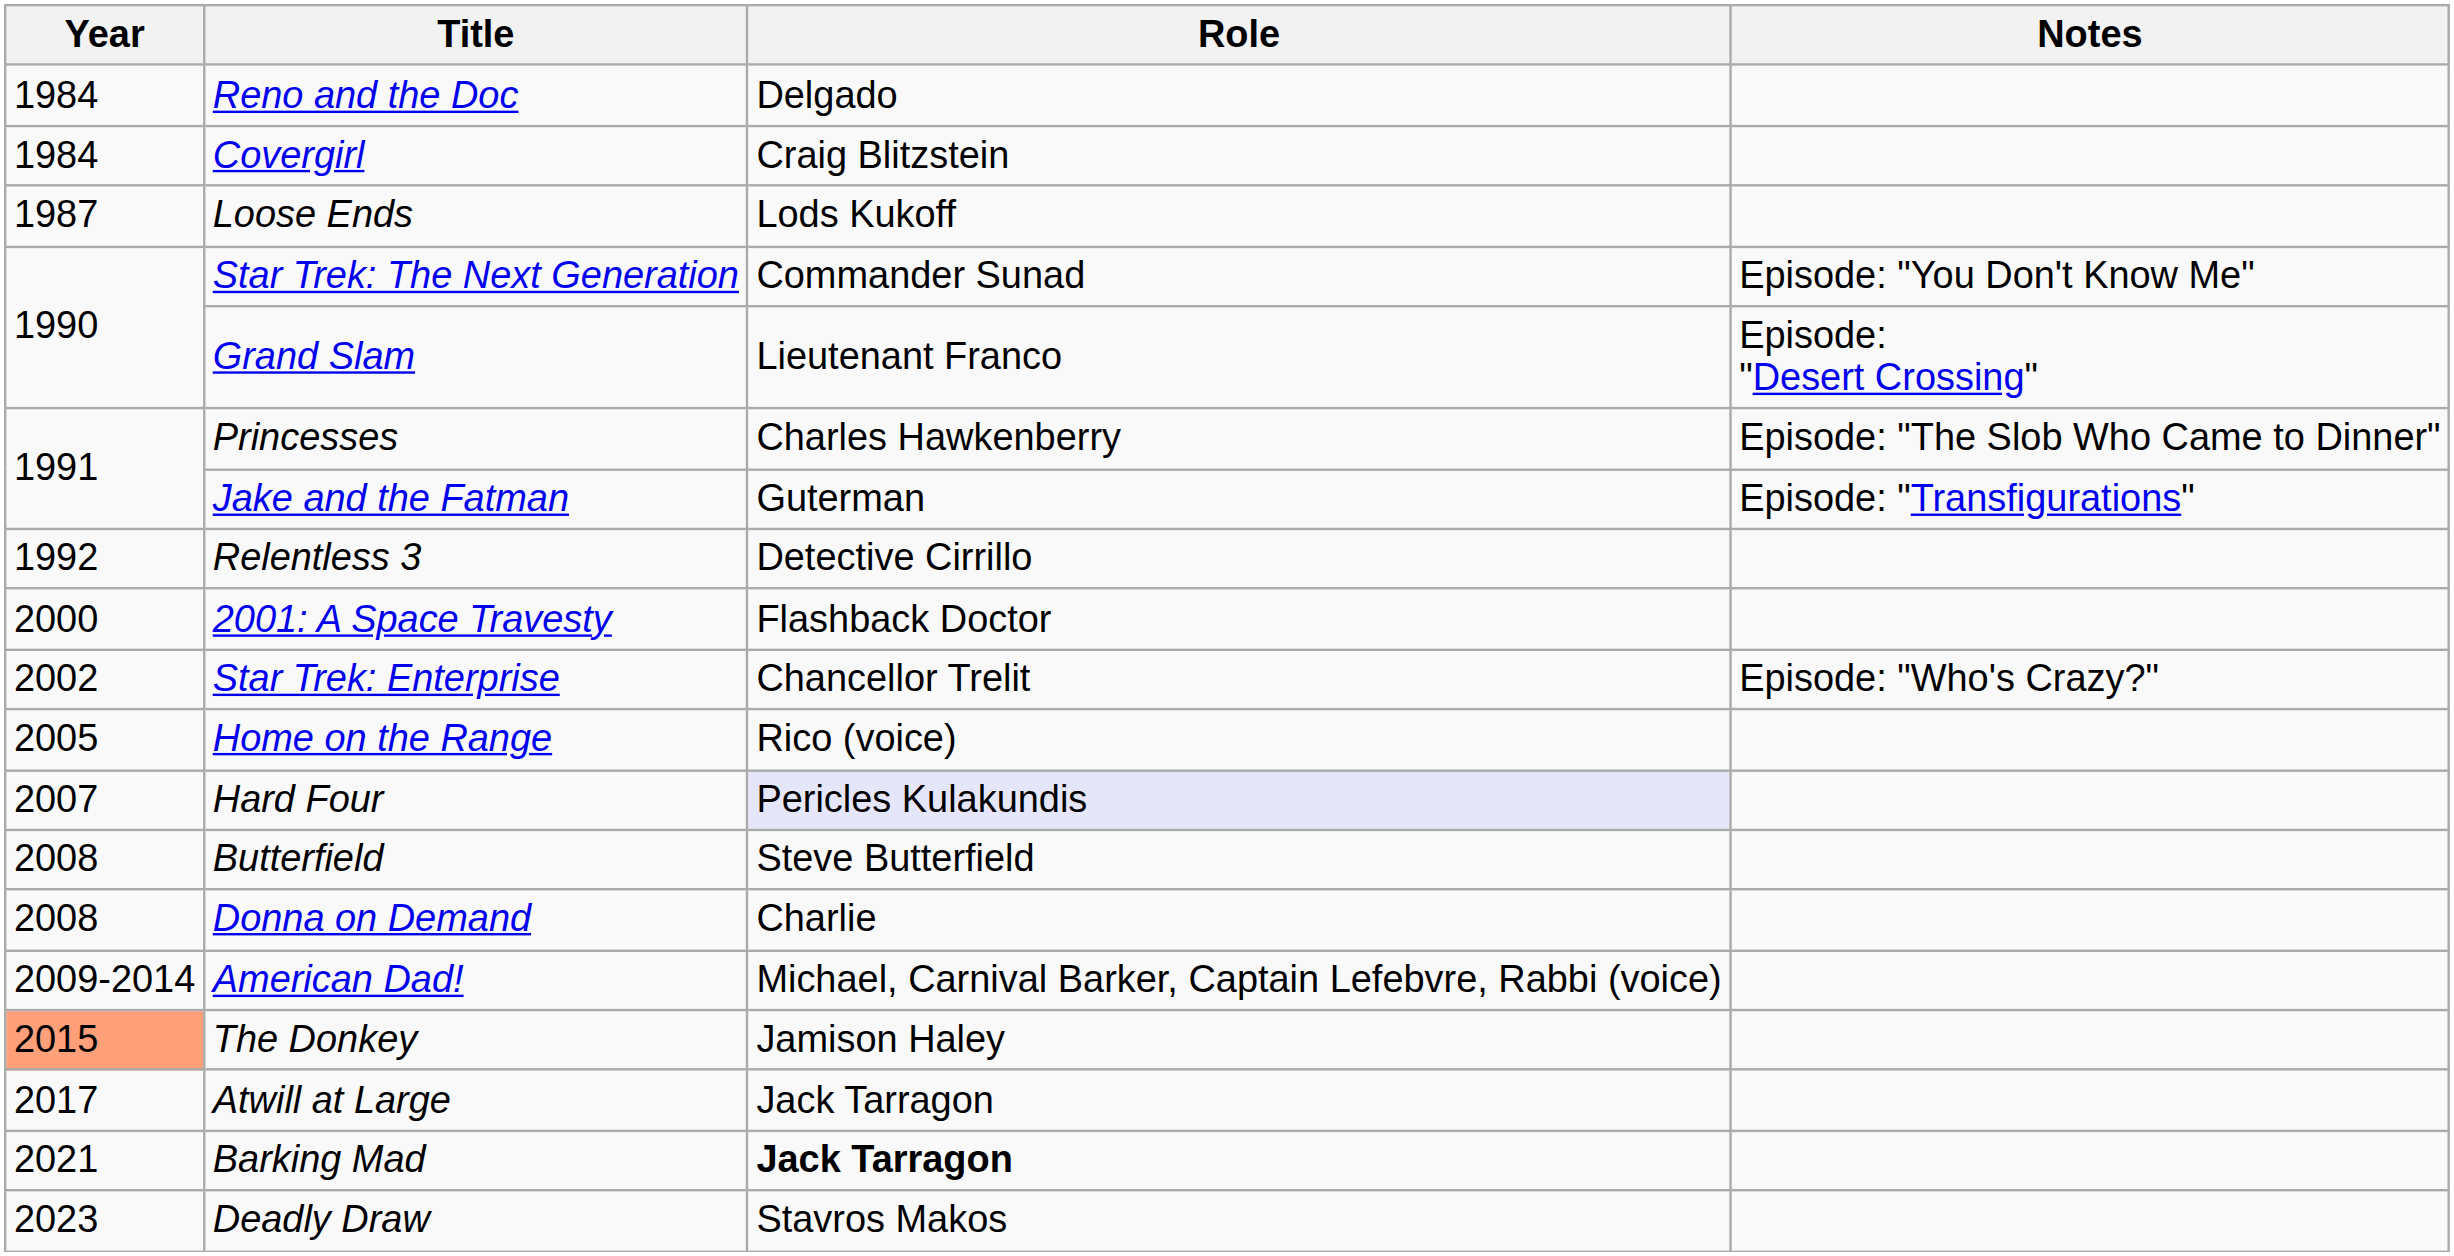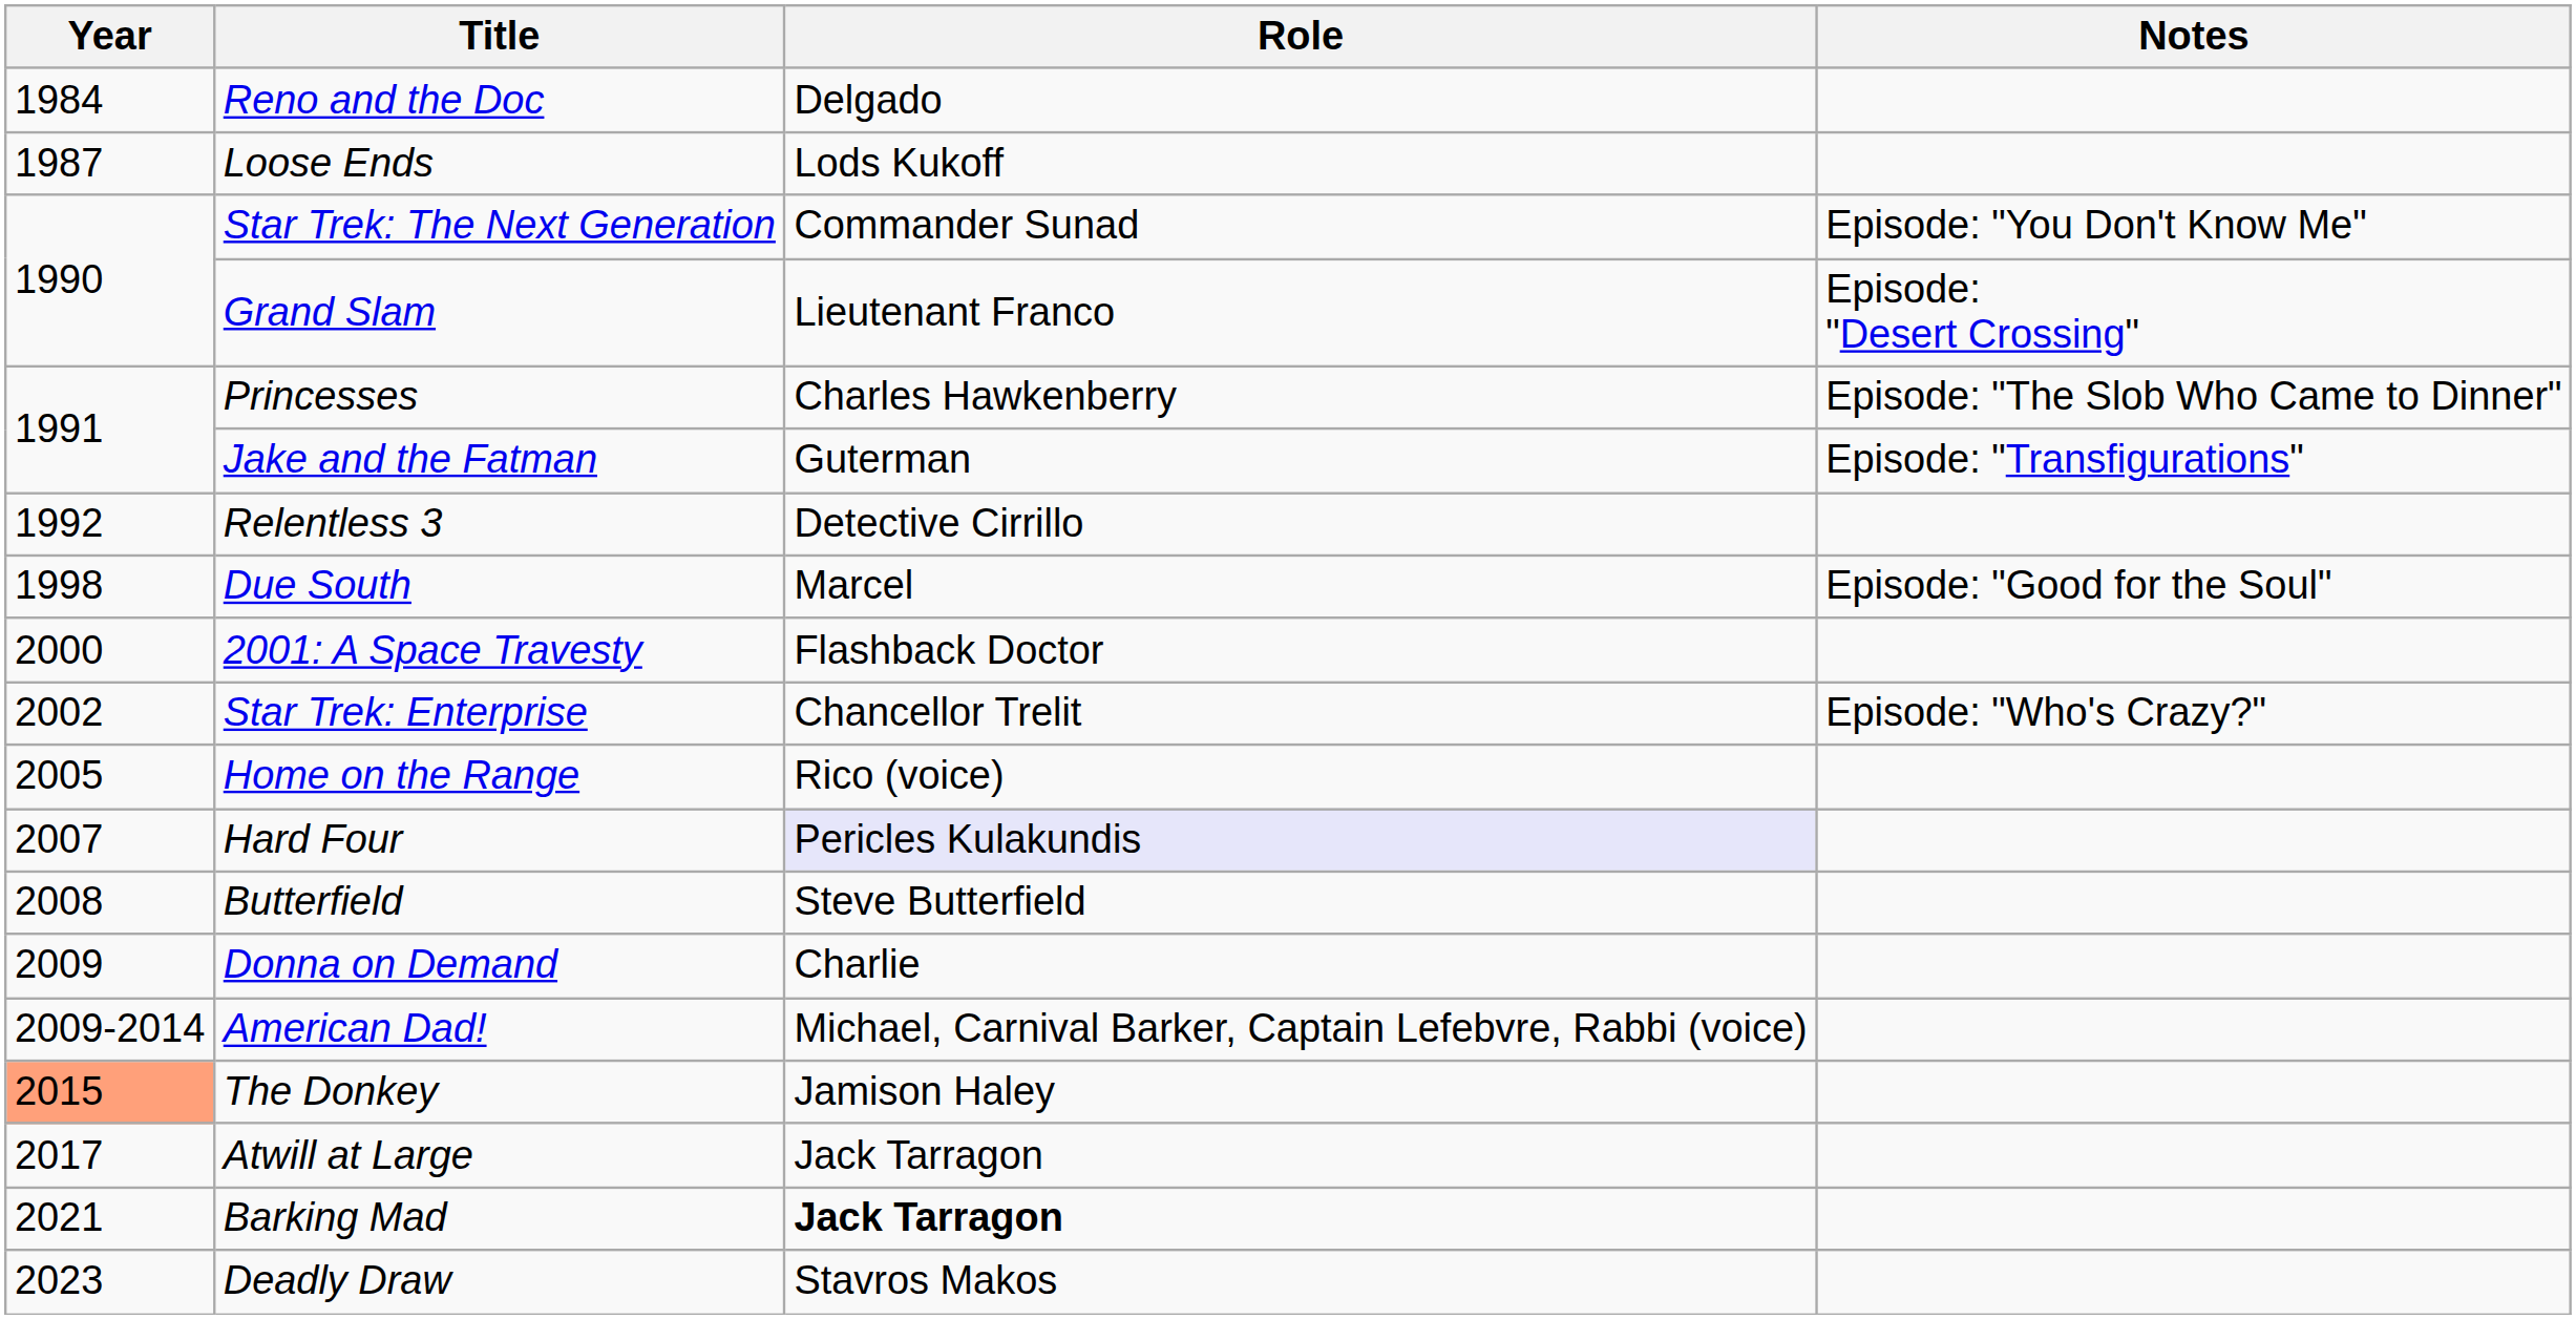- row: 1984 | Covergirl | Craig Blitzstein
+ row: 1998 | Due South | Marcel | Episode: "Good for the Soul"
Donna on Demand | Year: 2008 -> 2009
